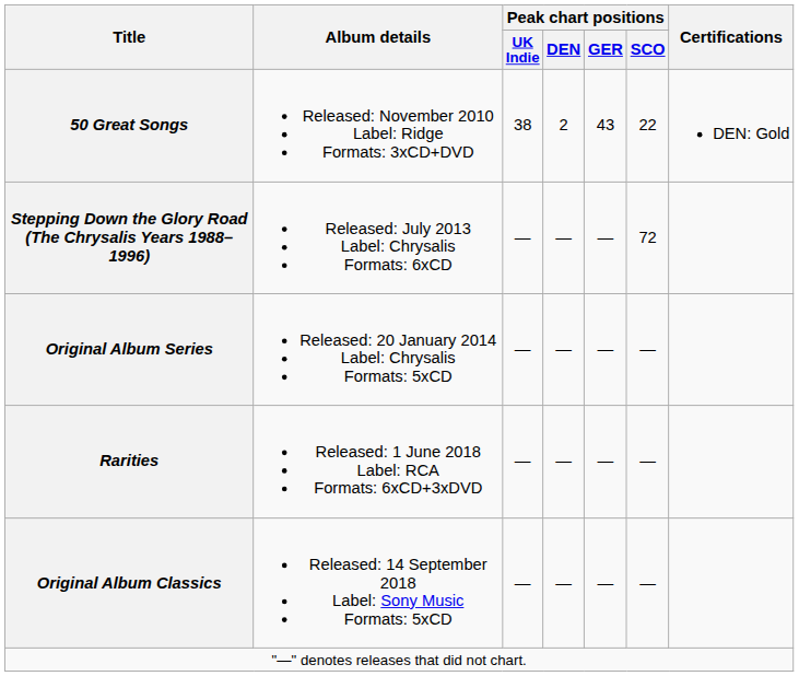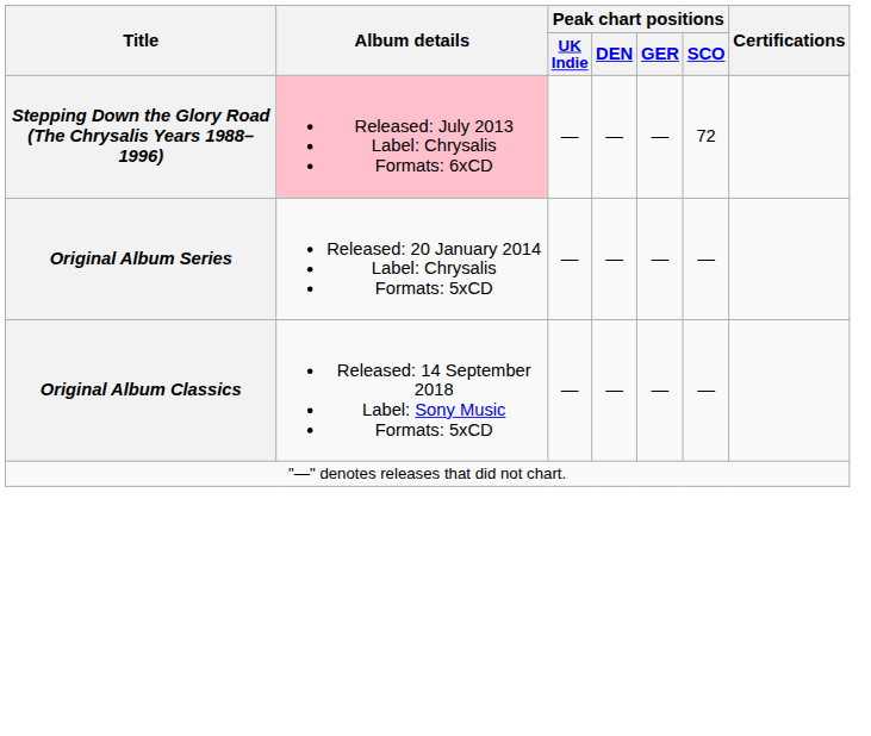- row: 50 Great Songs | Released: November 2010 Label: Ridge Formats: 3xCD+DVD | 38 | 2 | 43 | 22 | DEN: Gold
Stepping Down the Glory Road (The Chrysalis Years 1988–1996) | Album details: no background -> pink background
- row: Rarities | Released: 1 June 2018 Label: RCA Formats: 6xCD+3xDVD | — | — | — | —
